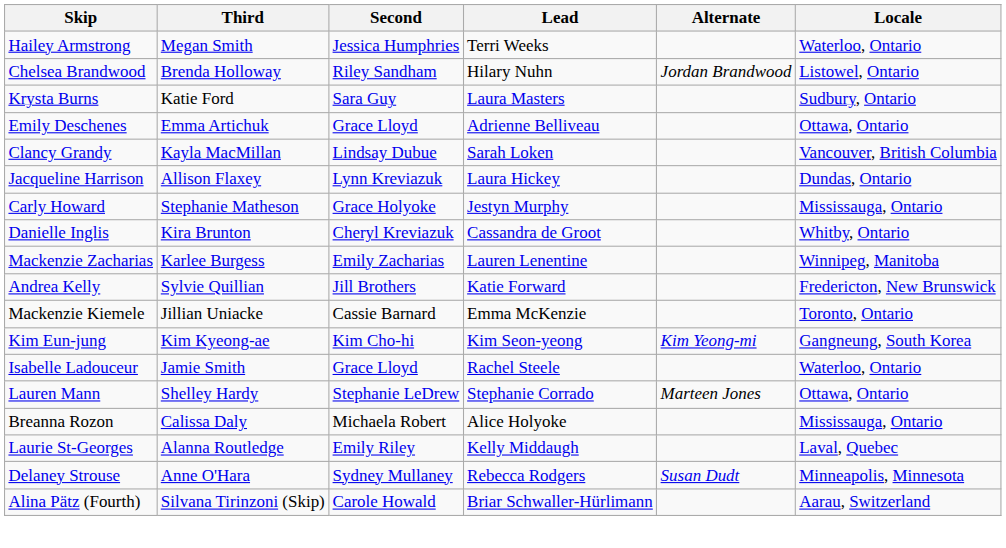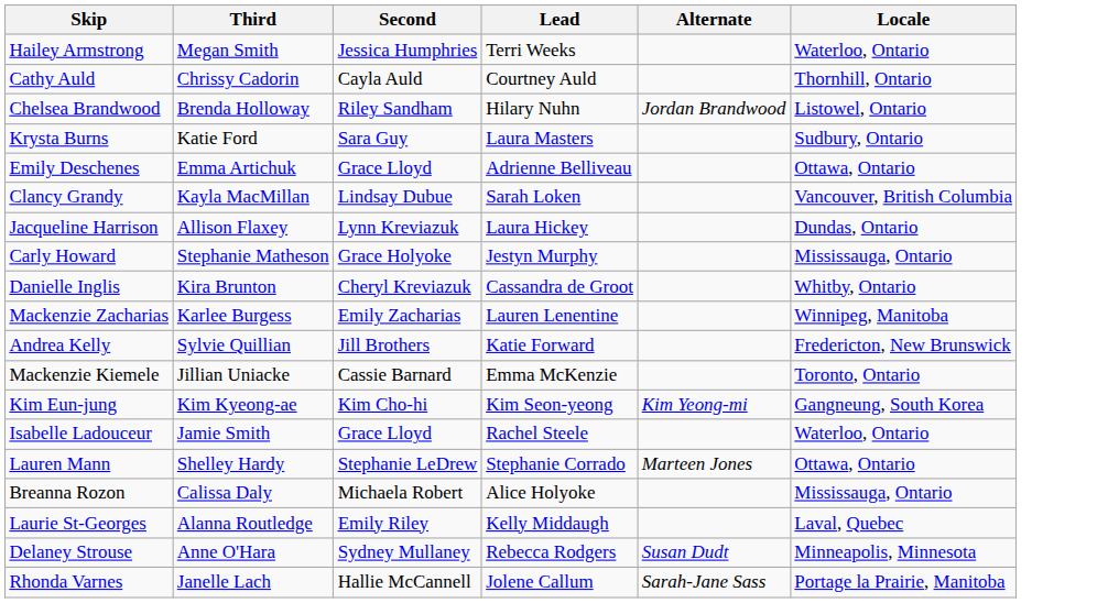+ row: Cathy Auld | Chrissy Cadorin | Cayla Auld | Courtney Auld | Thornhill, Ontario
- row: Alina Pätz (Fourth) | Silvana Tirinzoni (Skip) | Carole Howald | Briar Schwaller-Hürlimann | Aarau, Switzerland
+ row: Rhonda Varnes | Janelle Lach | Hallie McCannell | Jolene Callum | Sarah-Jane Sass | Portage la Prairie, Manitoba
